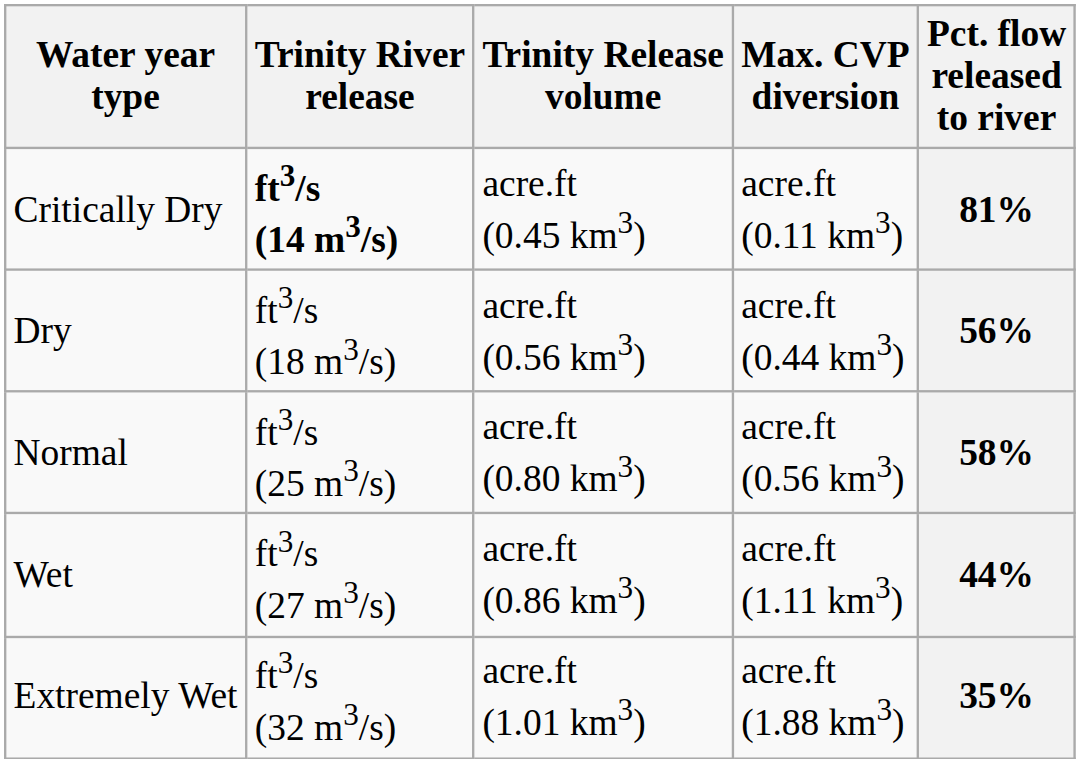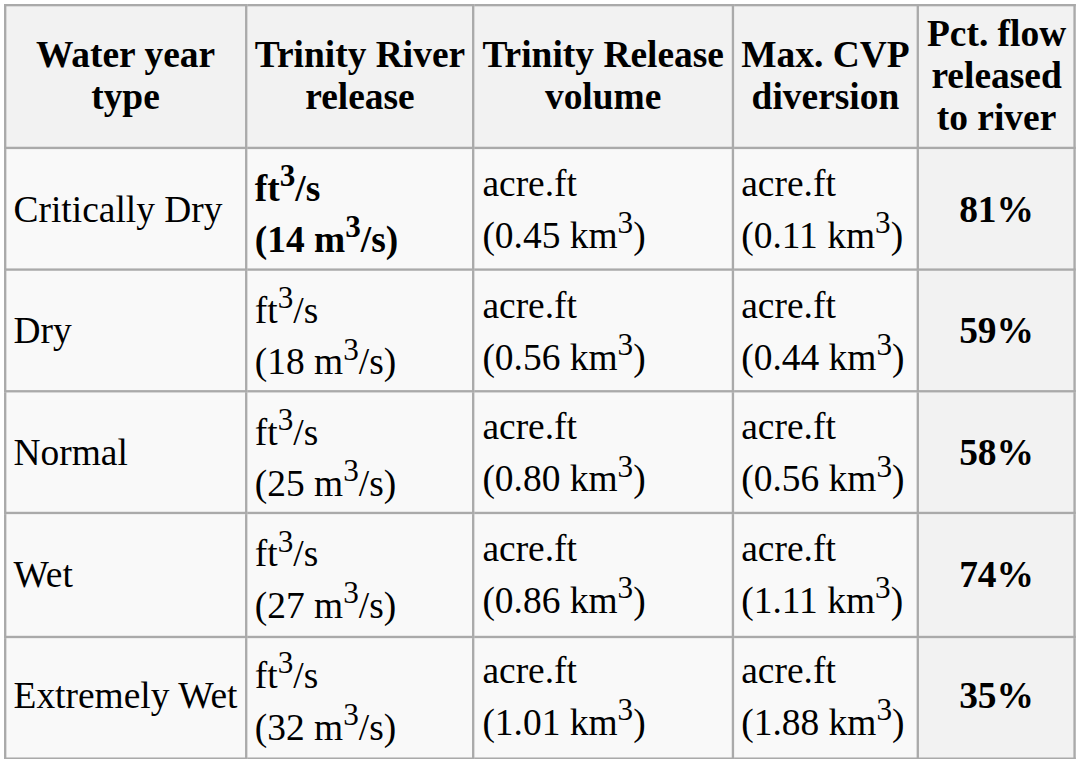Dry | Pct. flow released to river: 56% -> 59%
Wet | Pct. flow released to river: 44% -> 74%
